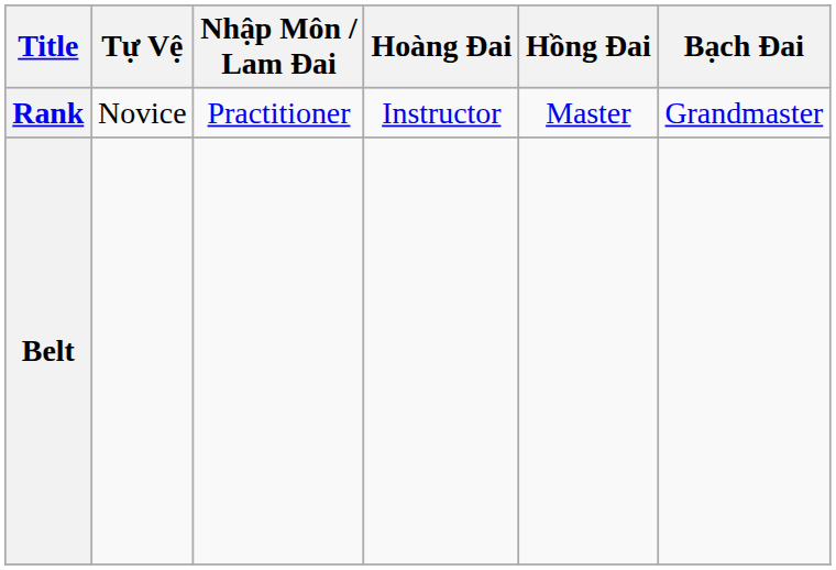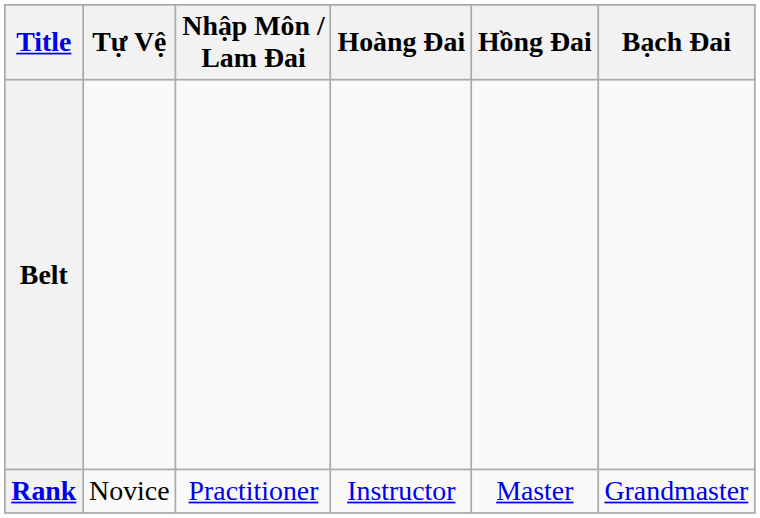rows swapped: Rank <-> Belt
